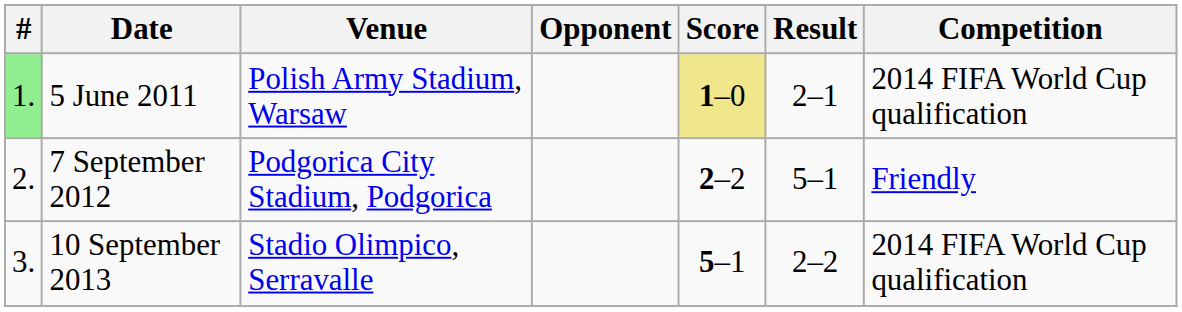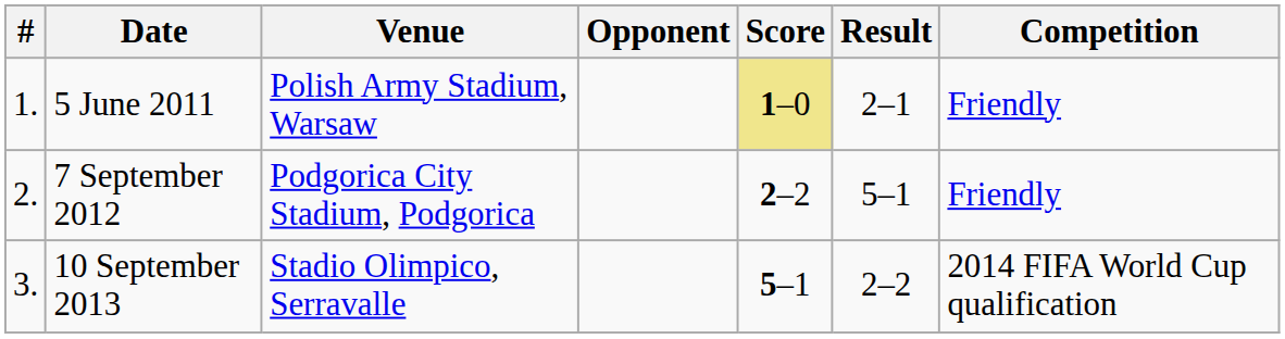5 June 2011 | #: lightgreen background -> no background
5 June 2011 | Competition: 2014 FIFA World Cup qualification -> Friendly
